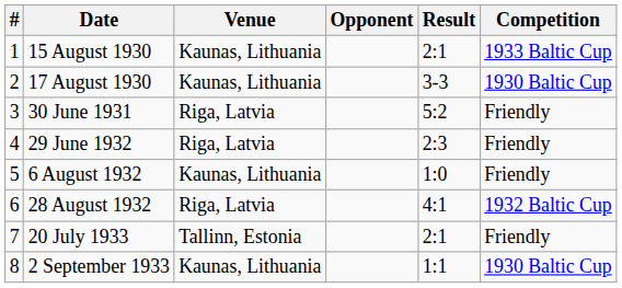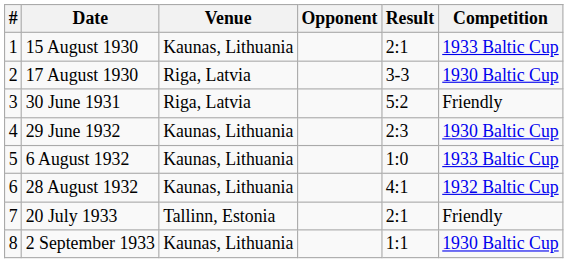17 August 1930 | Venue: Kaunas, Lithuania -> Riga, Latvia
29 June 1932 | Venue: Riga, Latvia -> Kaunas, Lithuania
29 June 1932 | Competition: Friendly -> 1930 Baltic Cup
6 August 1932 | Competition: Friendly -> 1933 Baltic Cup
28 August 1932 | Venue: Riga, Latvia -> Kaunas, Lithuania
